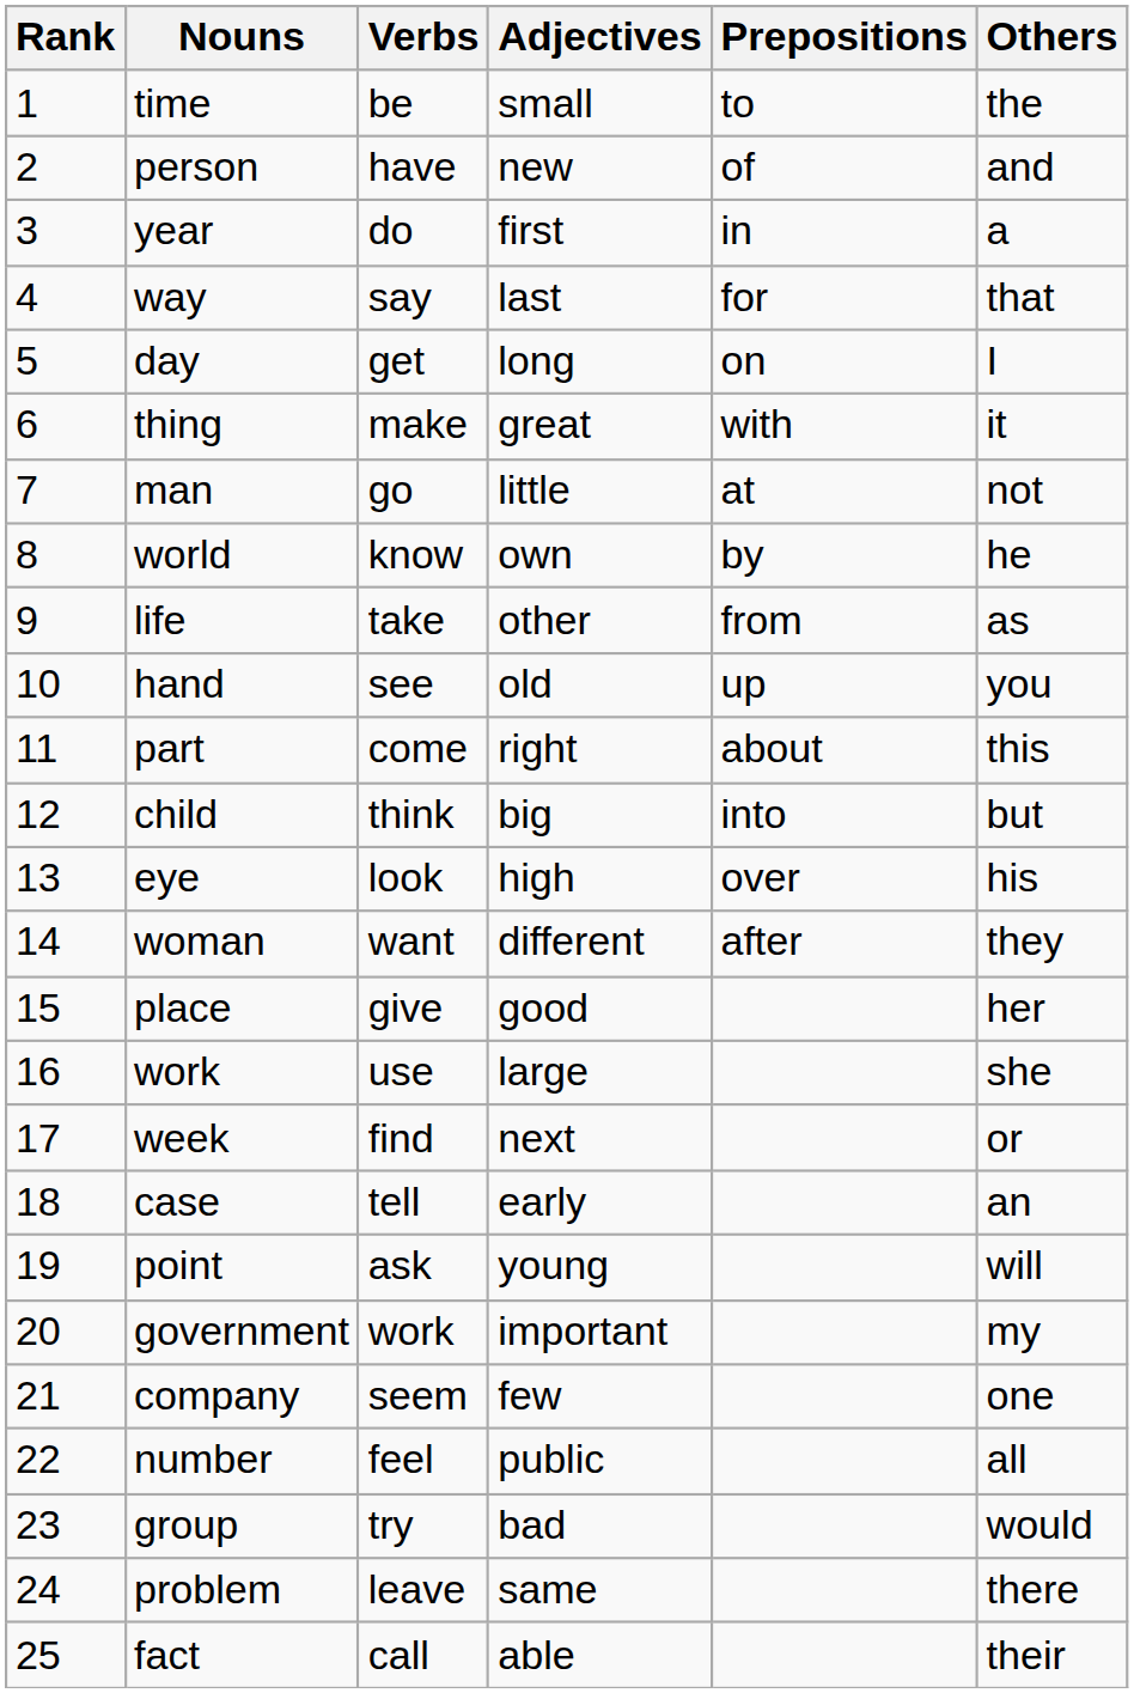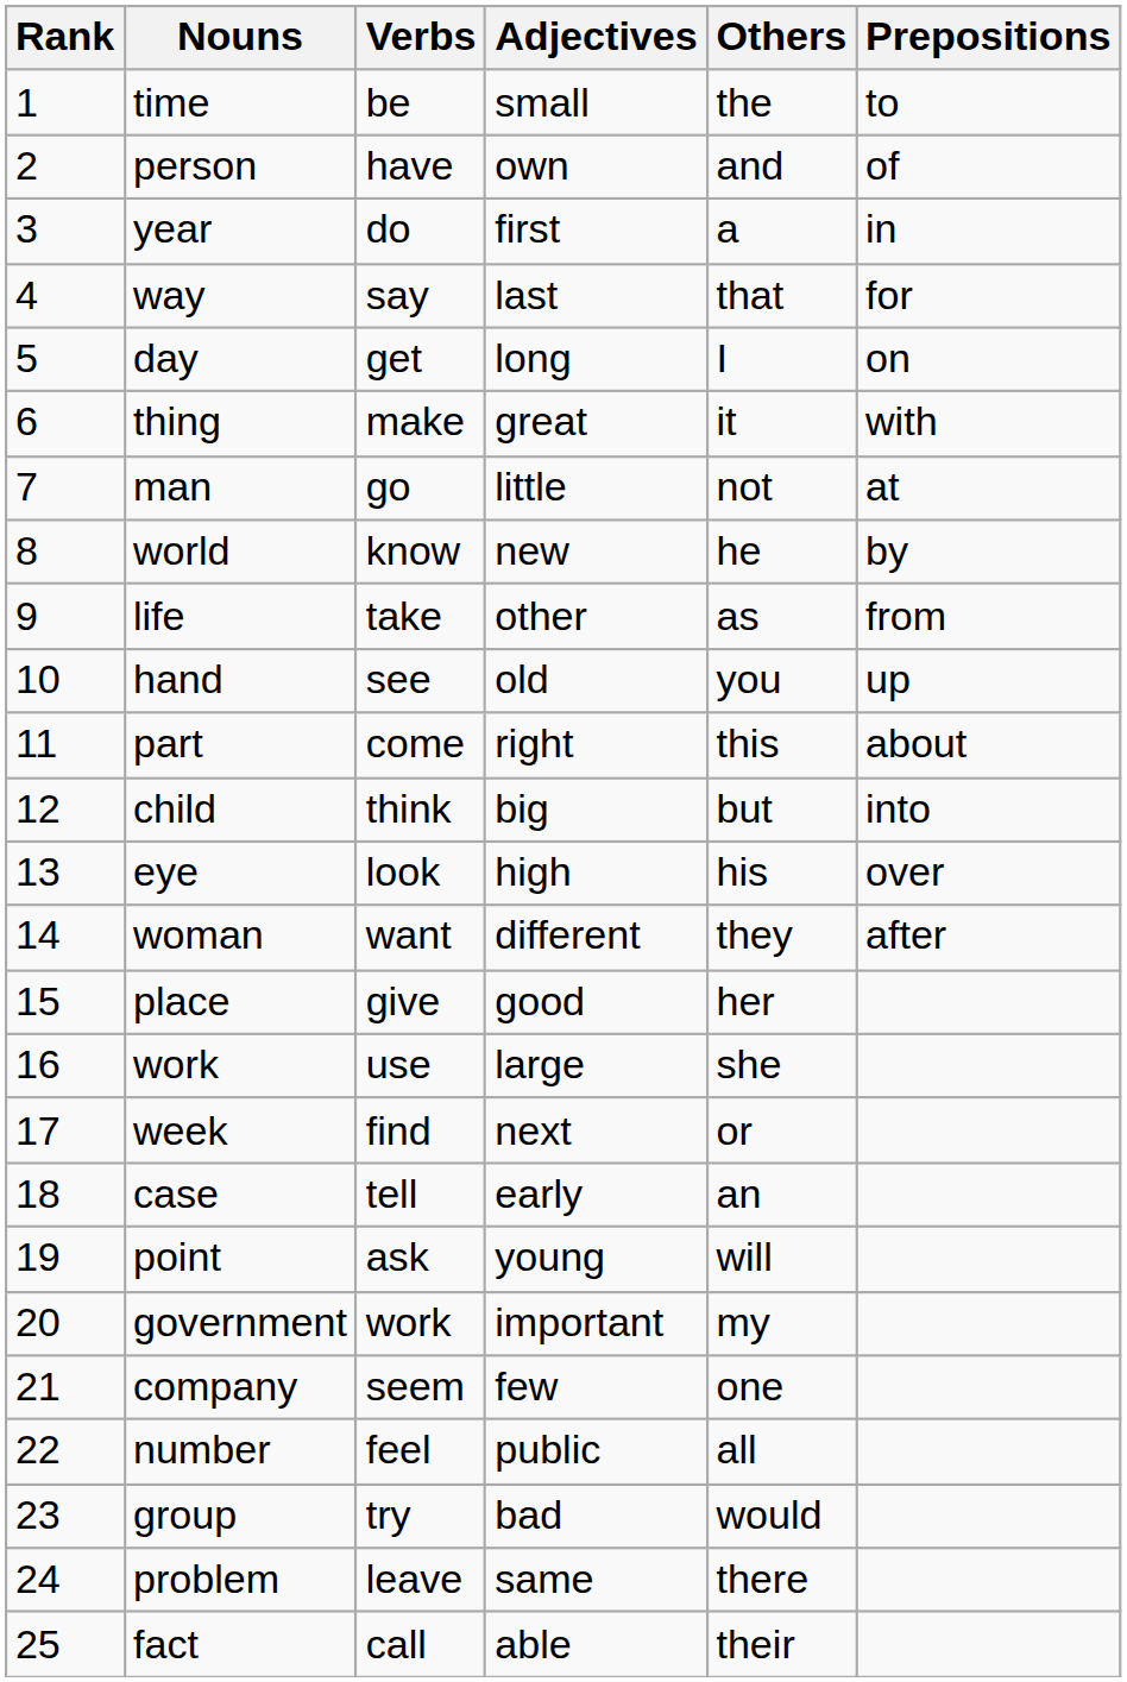columns swapped: Prepositions <-> Others
person | Adjectives: new -> own
world | Adjectives: own -> new
